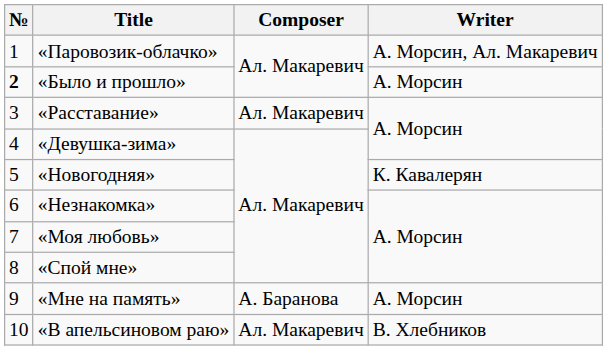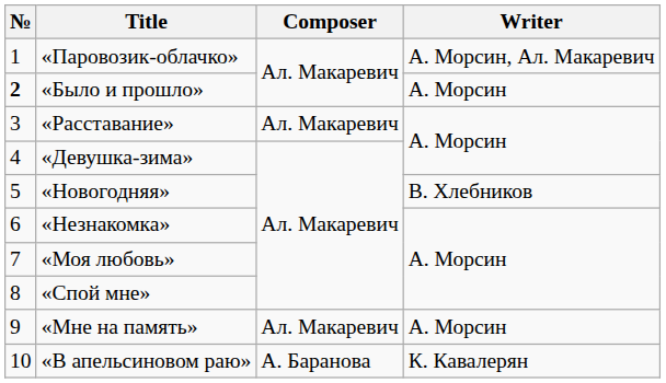«Новогодняя» | Writer: К. Кавалерян -> В. Хлебников
«Мне на память» | Composer: А. Баранова -> Ал. Макаревич
«В апельсиновом раю» | Composer: Ал. Макаревич -> А. Баранова
«В апельсиновом раю» | Writer: В. Хлебников -> К. Кавалерян
